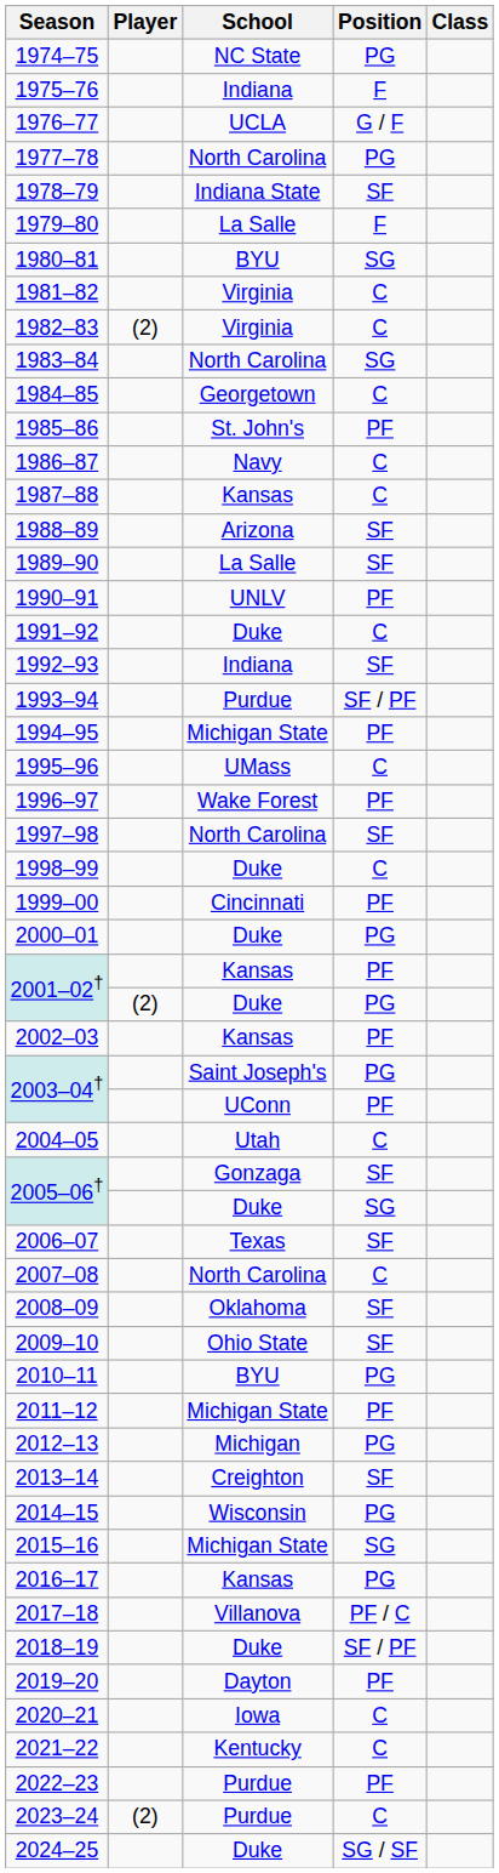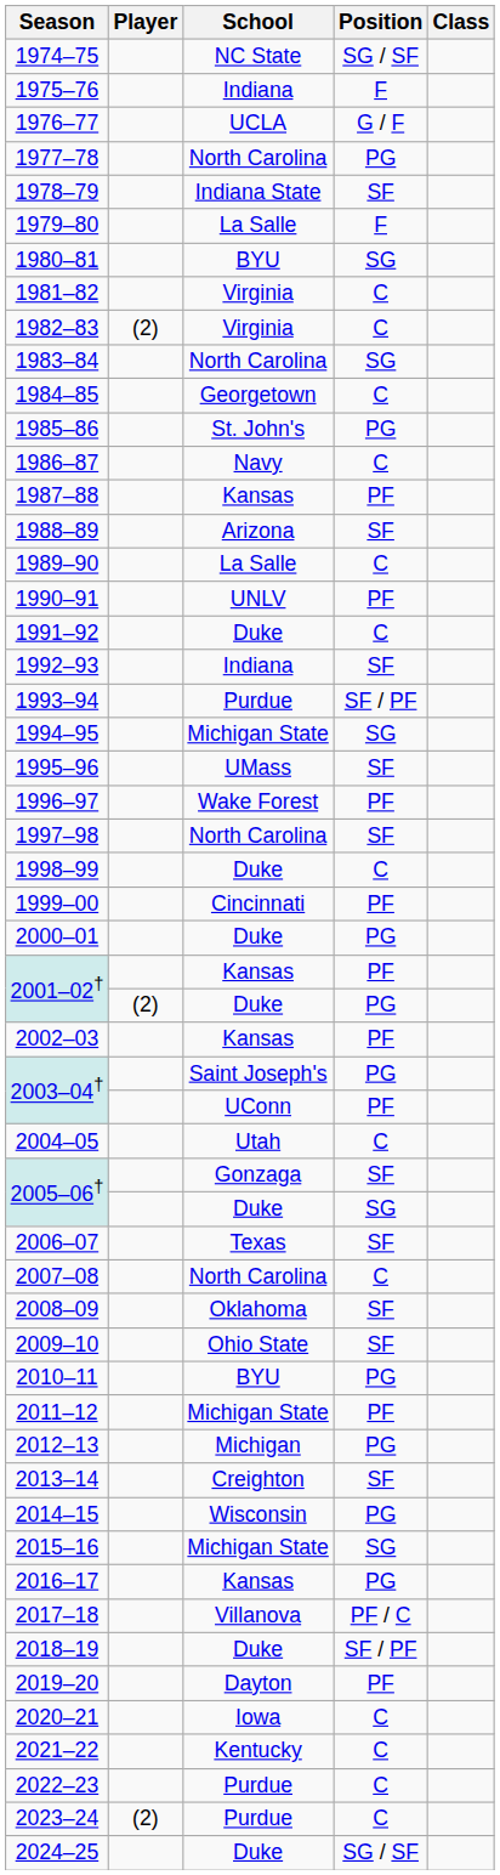1974–75 | Position: PG -> SG / SF
1985–86 | Position: PF -> PG
1987–88 | Position: C -> PF
1989–90 | Position: SF -> C
1994–95 | Position: PF -> SG
1995–96 | Position: C -> SF
2022–23 | Position: PF -> C
